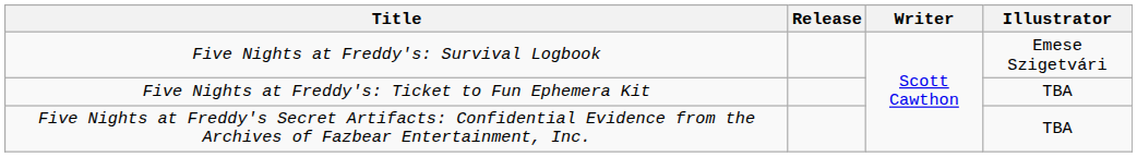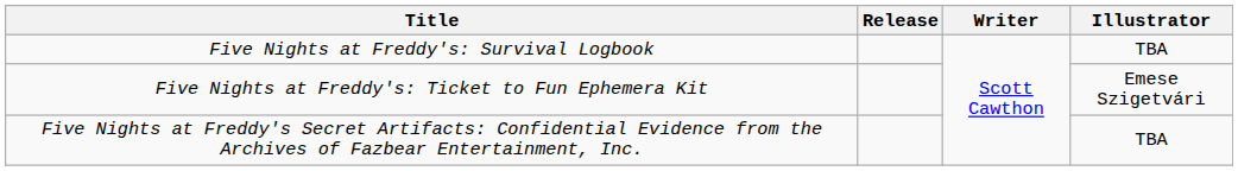Five Nights at Freddy's: Survival Logbook | Illustrator: Emese Szigetvári -> TBA
Five Nights at Freddy's: Ticket to Fun Ephemera Kit | Illustrator: TBA -> Emese Szigetvári
